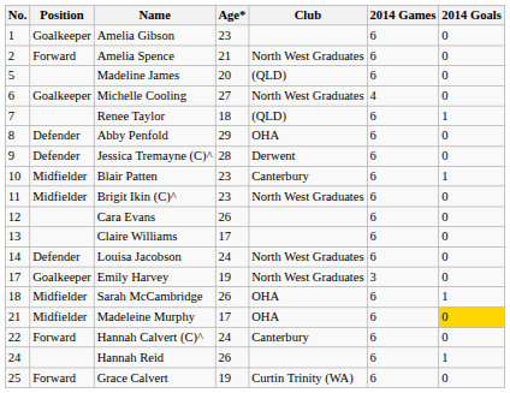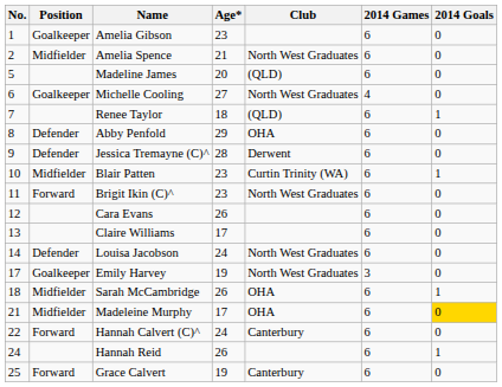Amelia Spence | Position: Forward -> Midfielder
Blair Patten | Club: Canterbury -> Curtin Trinity (WA)
Brigit Ikin (C)^ | Position: Midfielder -> Forward
Grace Calvert | Club: Curtin Trinity (WA) -> Canterbury
